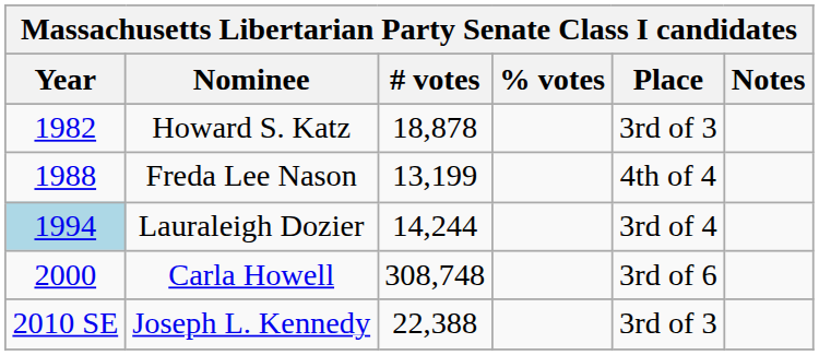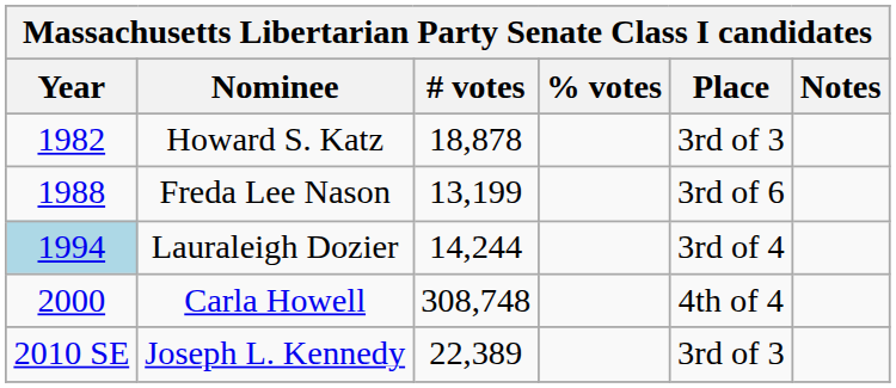Freda Lee Nason | Place: 4th of 4 -> 3rd of 6
Carla Howell | Place: 3rd of 6 -> 4th of 4
Joseph L. Kennedy | # votes: 22,388 -> 22,389
